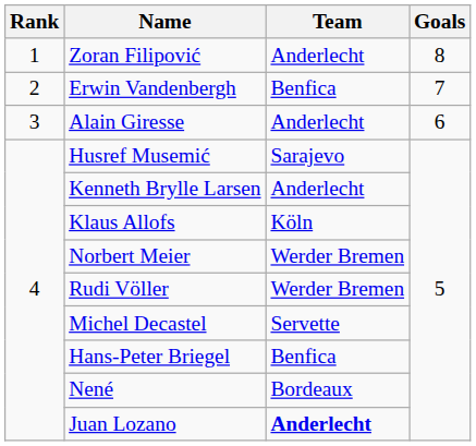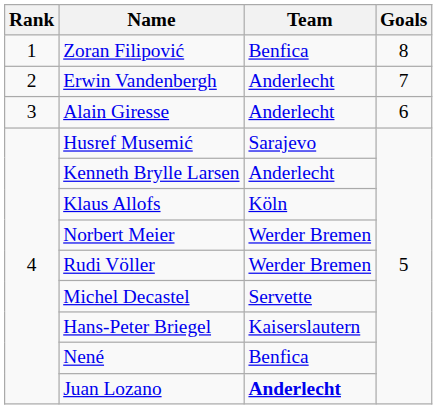Zoran Filipović | Team: Anderlecht -> Benfica
Erwin Vandenbergh | Team: Benfica -> Anderlecht
Hans-Peter Briegel | Team: Benfica -> Kaiserslautern
Nené | Team: Bordeaux -> Benfica
